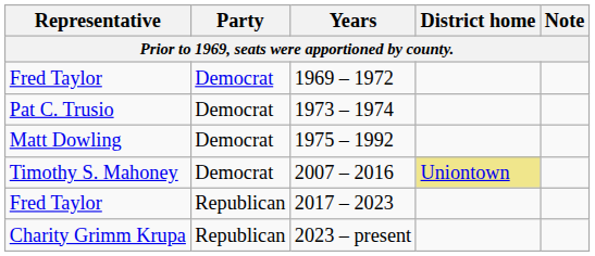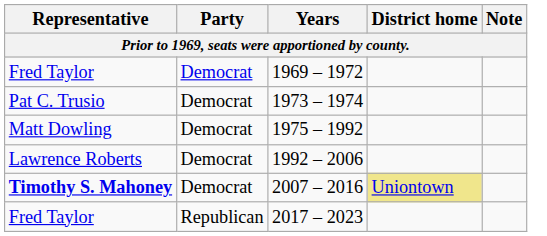+ row: Lawrence Roberts | Democrat | 1992 – 2006
2007 – 2016 | Representative: normal -> bold
- row: Charity Grimm Krupa | Republican | 2023 – present
